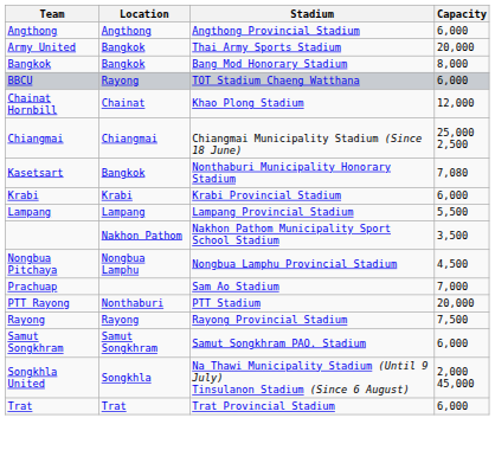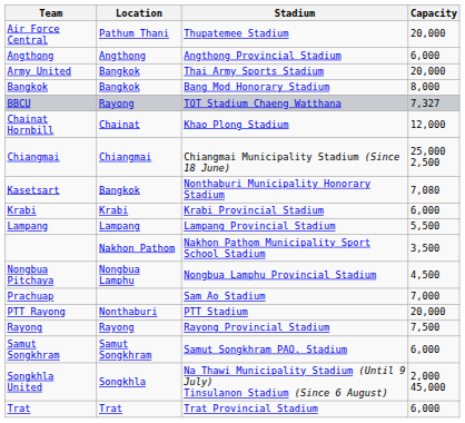+ row: Air Force Central | Pathum Thani | Thupatemee Stadium | 20,000
BBCU | Capacity: 6,000 -> 7,327
